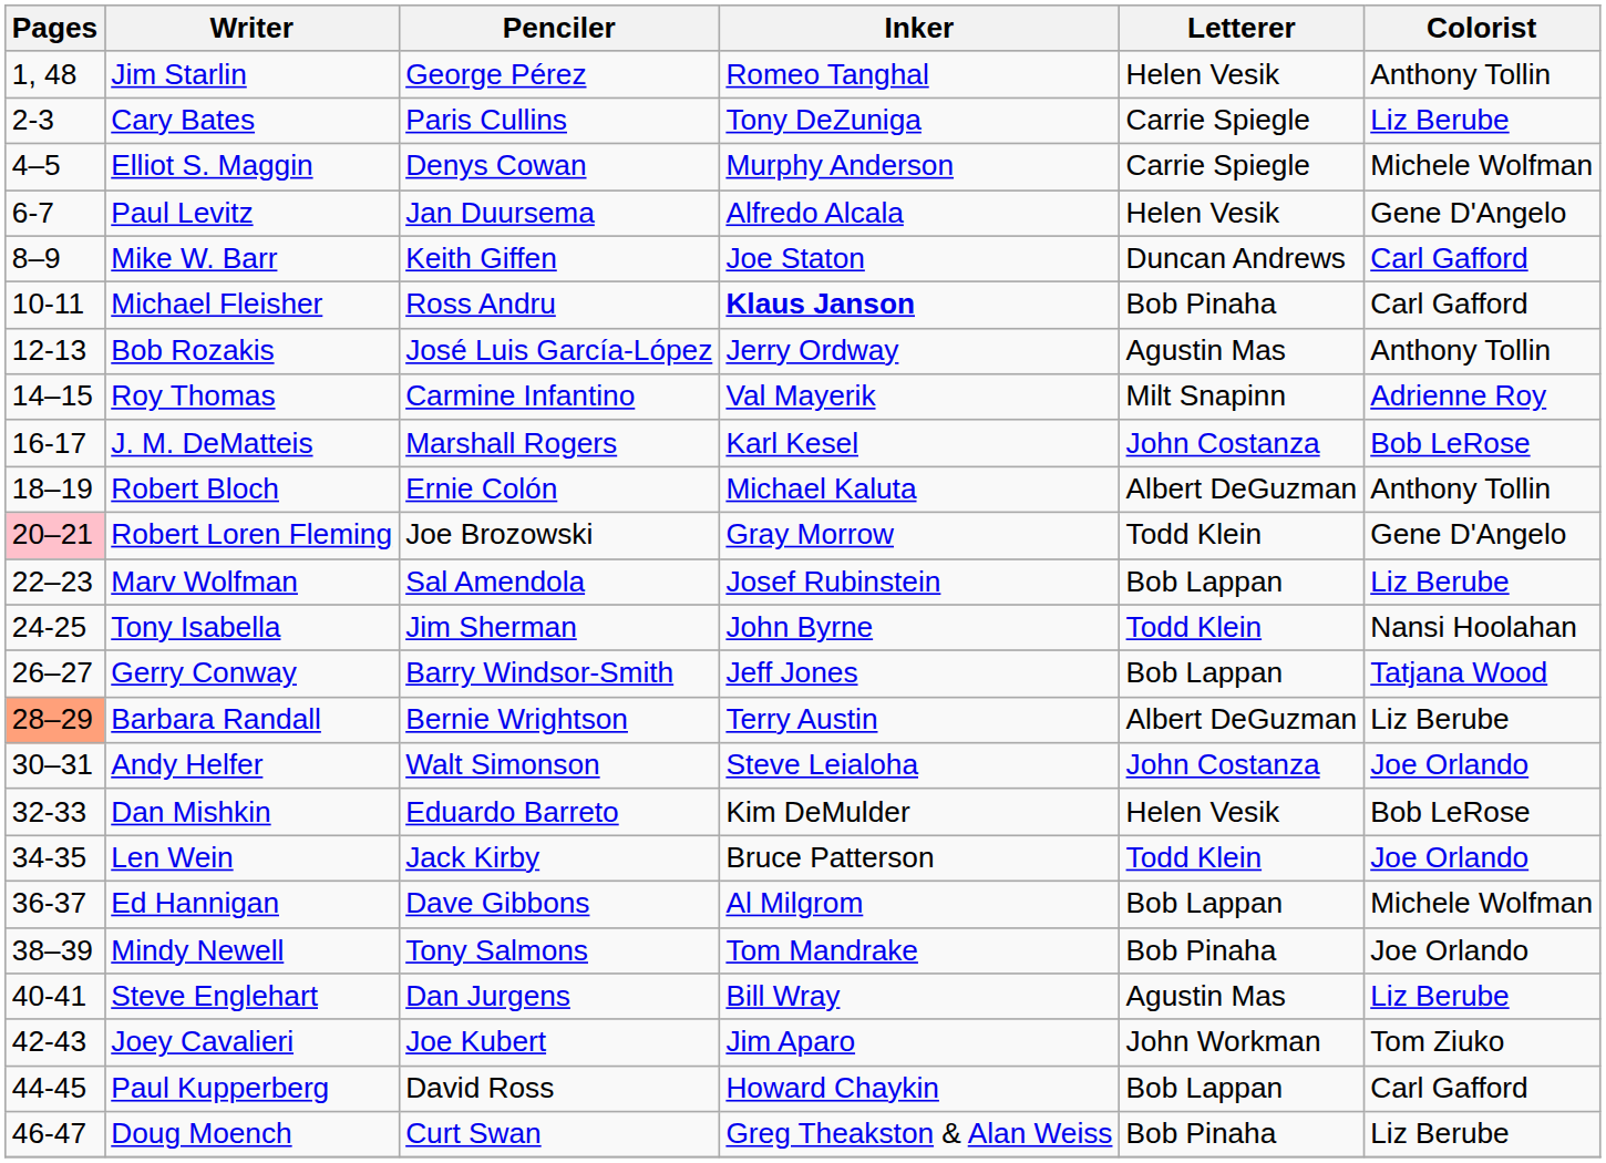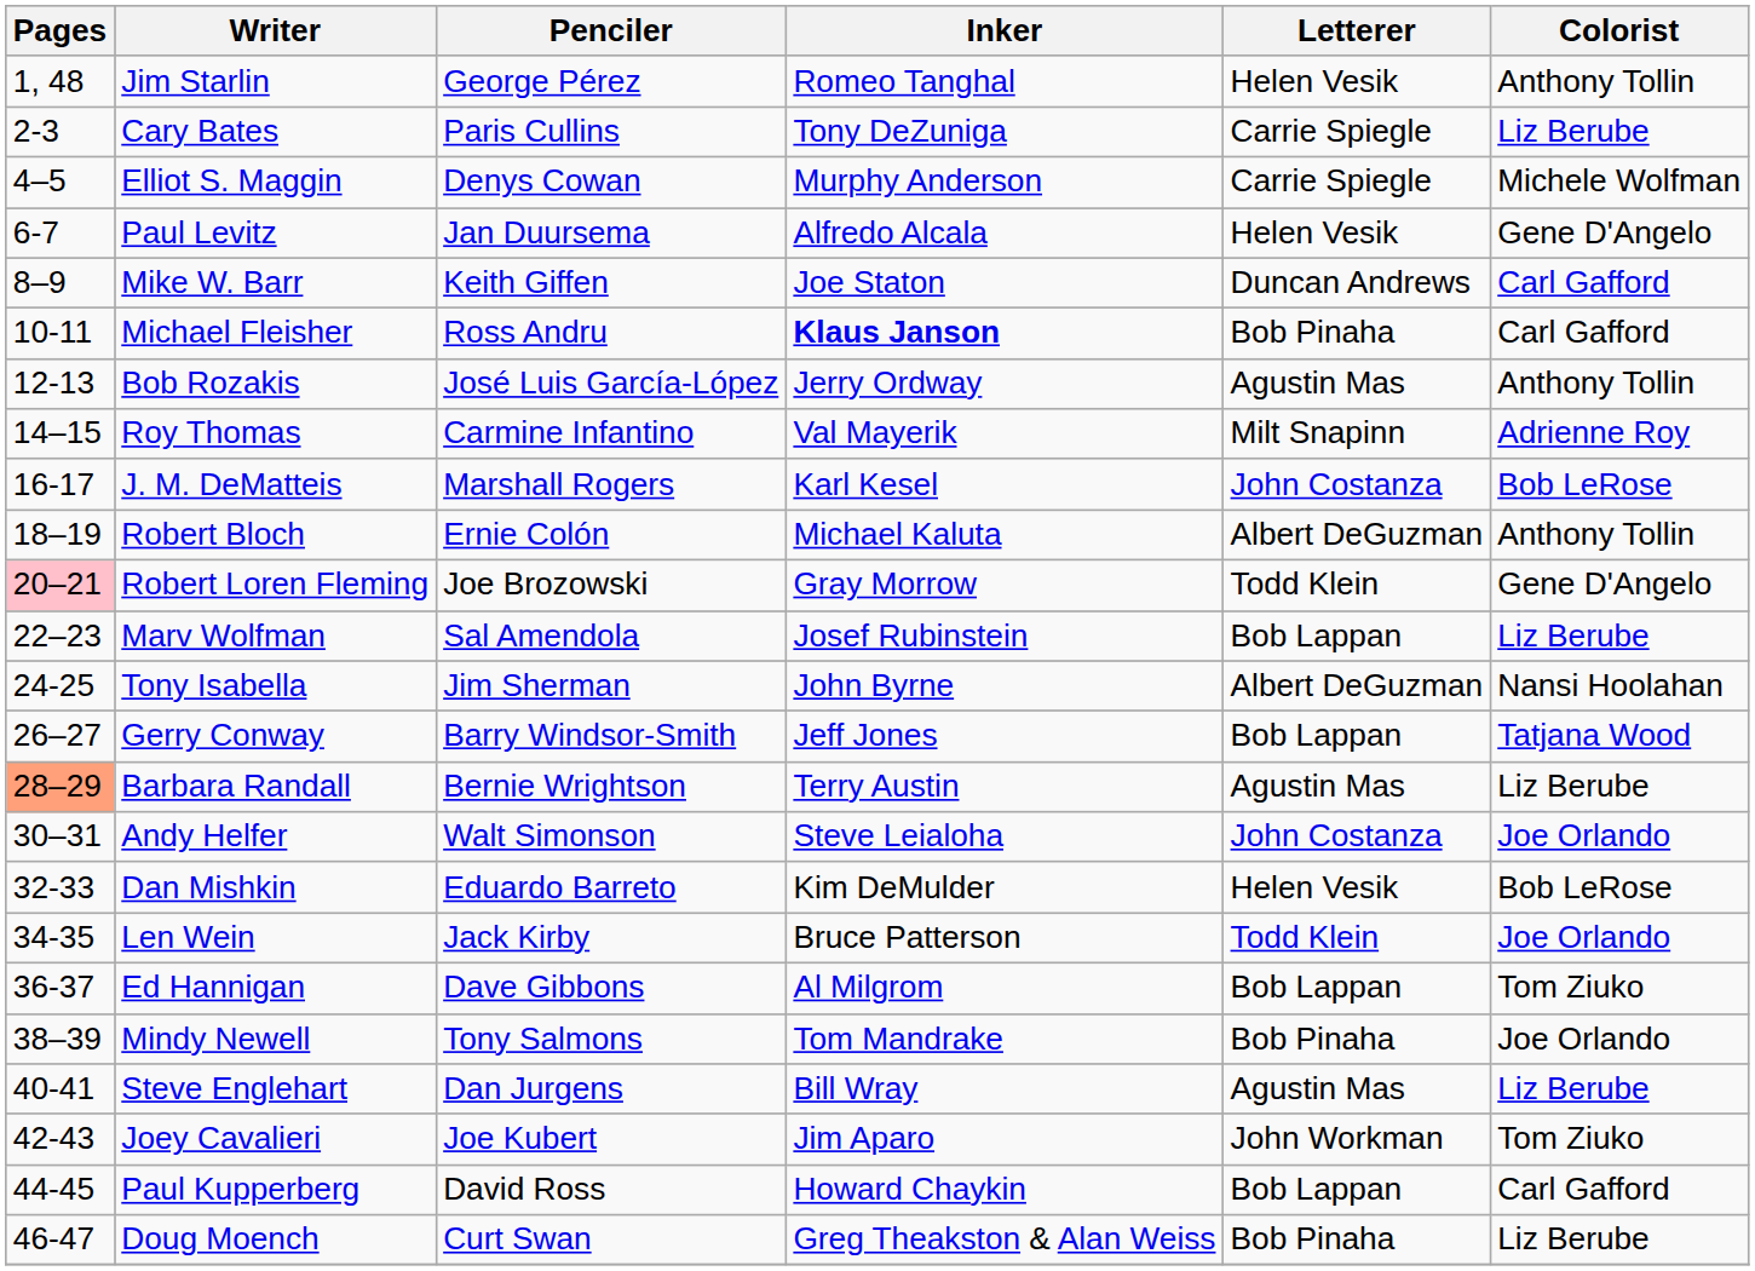Tony Isabella | Letterer: Todd Klein -> Albert DeGuzman
Barbara Randall | Letterer: Albert DeGuzman -> Agustin Mas
Ed Hannigan | Colorist: Michele Wolfman -> Tom Ziuko
